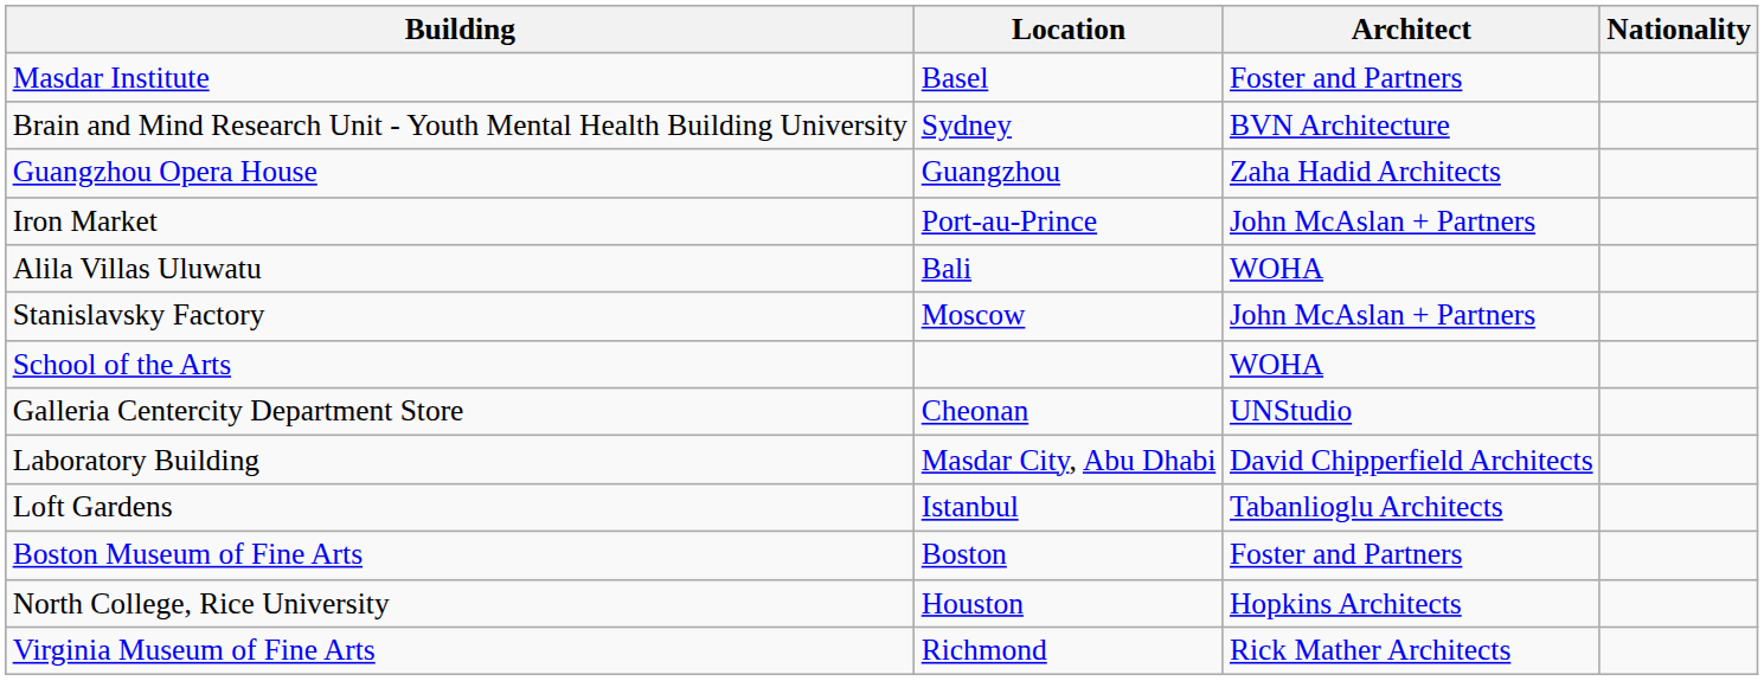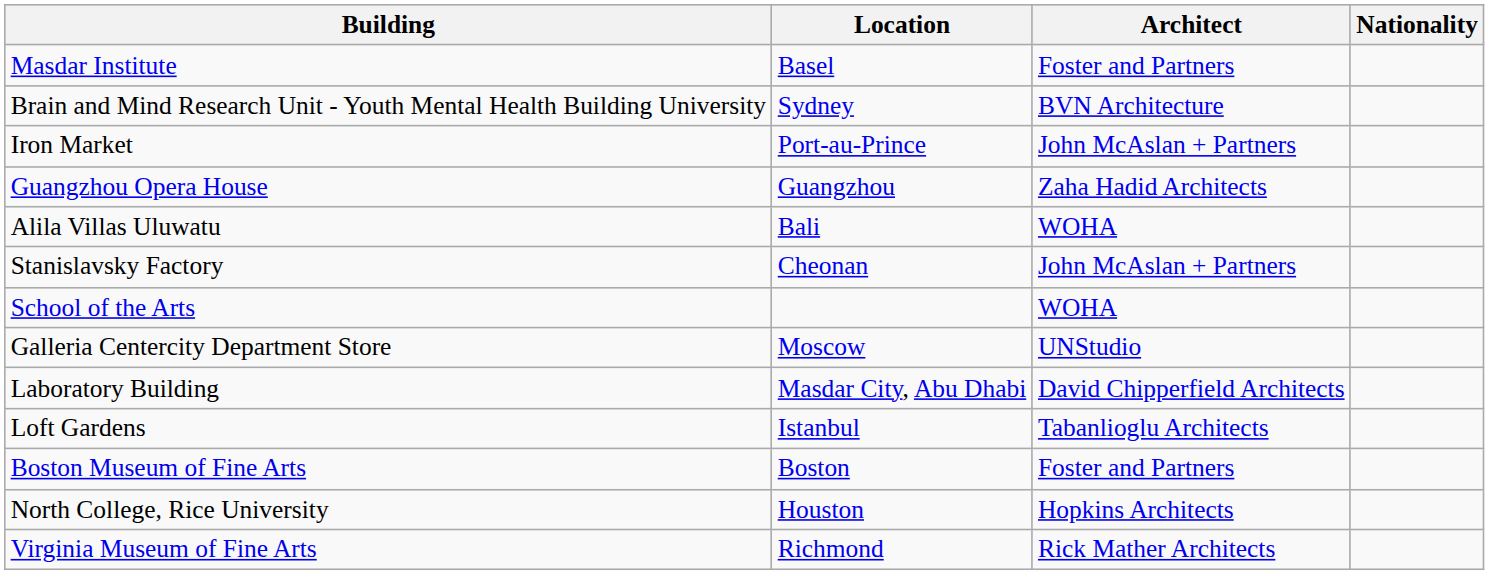rows swapped: Guangzhou Opera House <-> Iron Market
Stanislavsky Factory | Location: Moscow -> Cheonan
Galleria Centercity Department Store | Location: Cheonan -> Moscow
